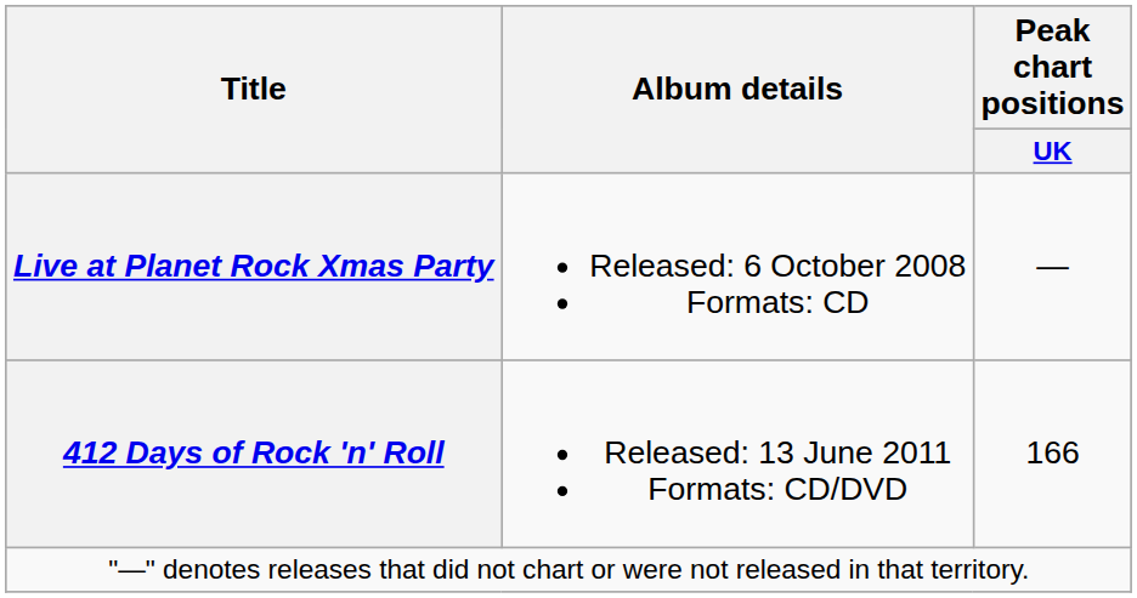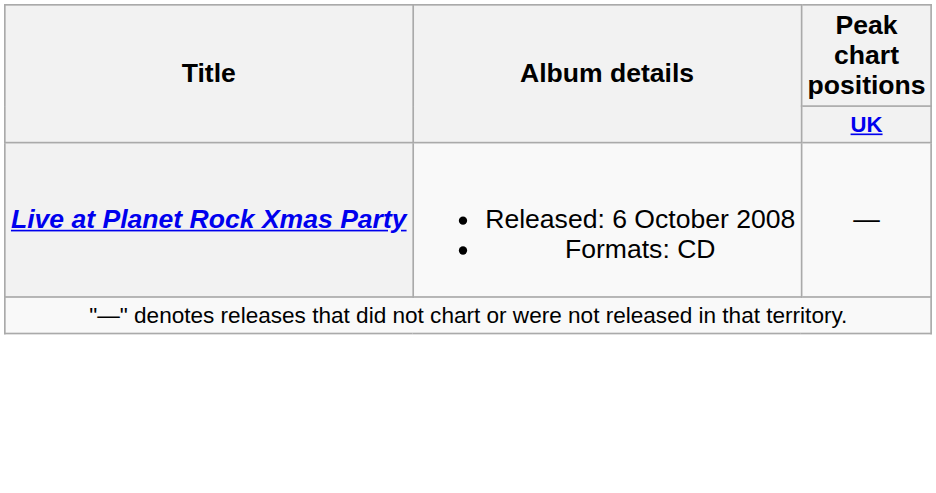- row: 412 Days of Rock 'n' Roll | Released: 13 June 2011 Formats: CD/DVD | 166
